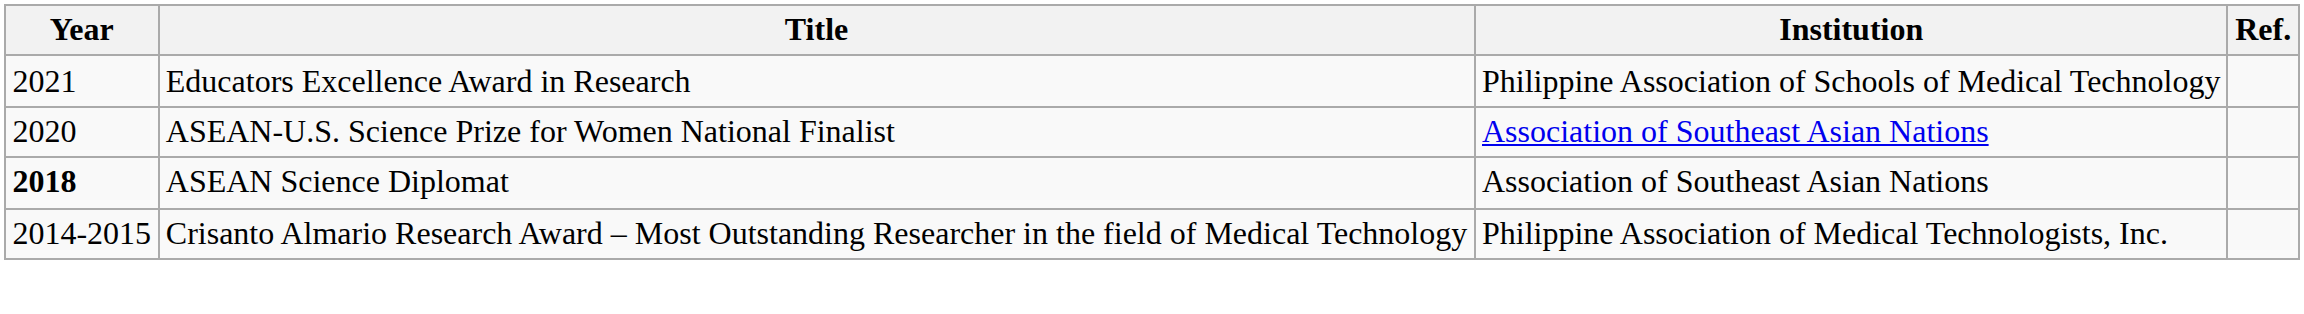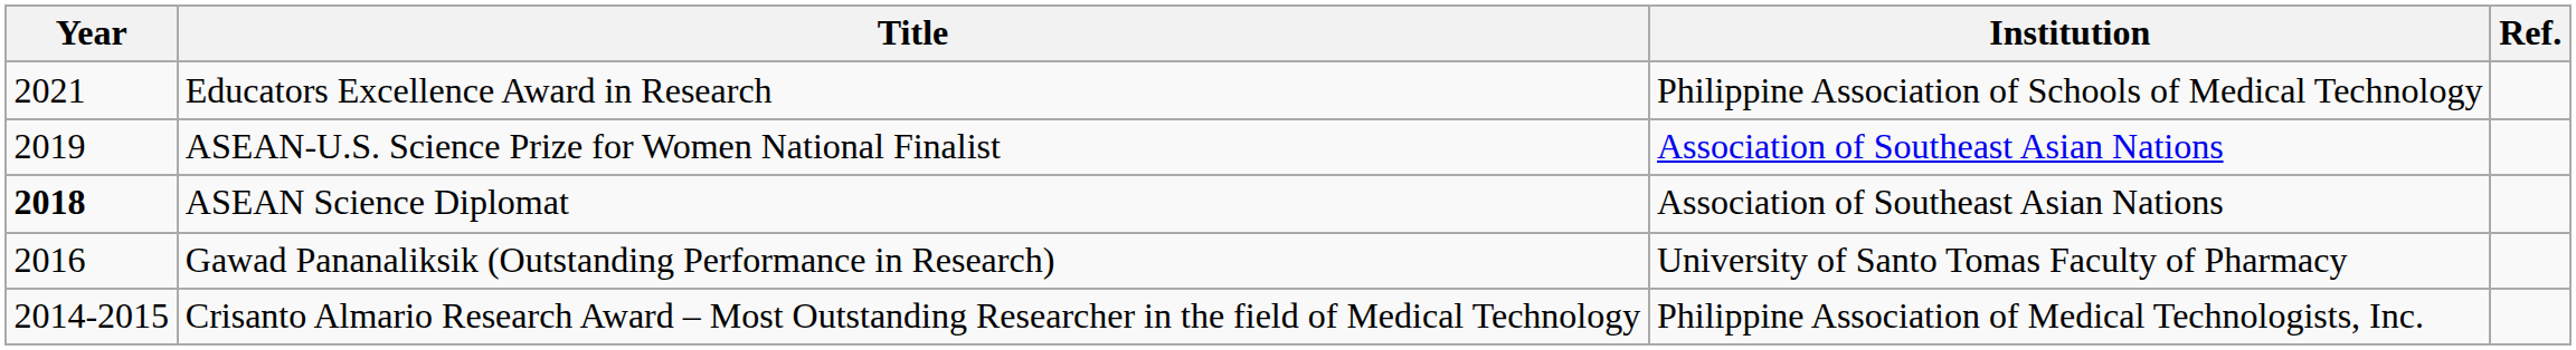ASEAN-U.S. Science Prize for Women National Finalist | Year: 2020 -> 2019
+ row: 2016 | Gawad Pananaliksik (Outstanding Performance in Research) | University of Santo Tomas Faculty of Pharmacy
